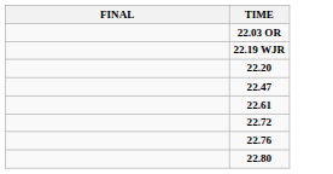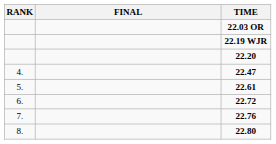+ column: RANK | 4. | 5. | 6. | 7. | 8.
